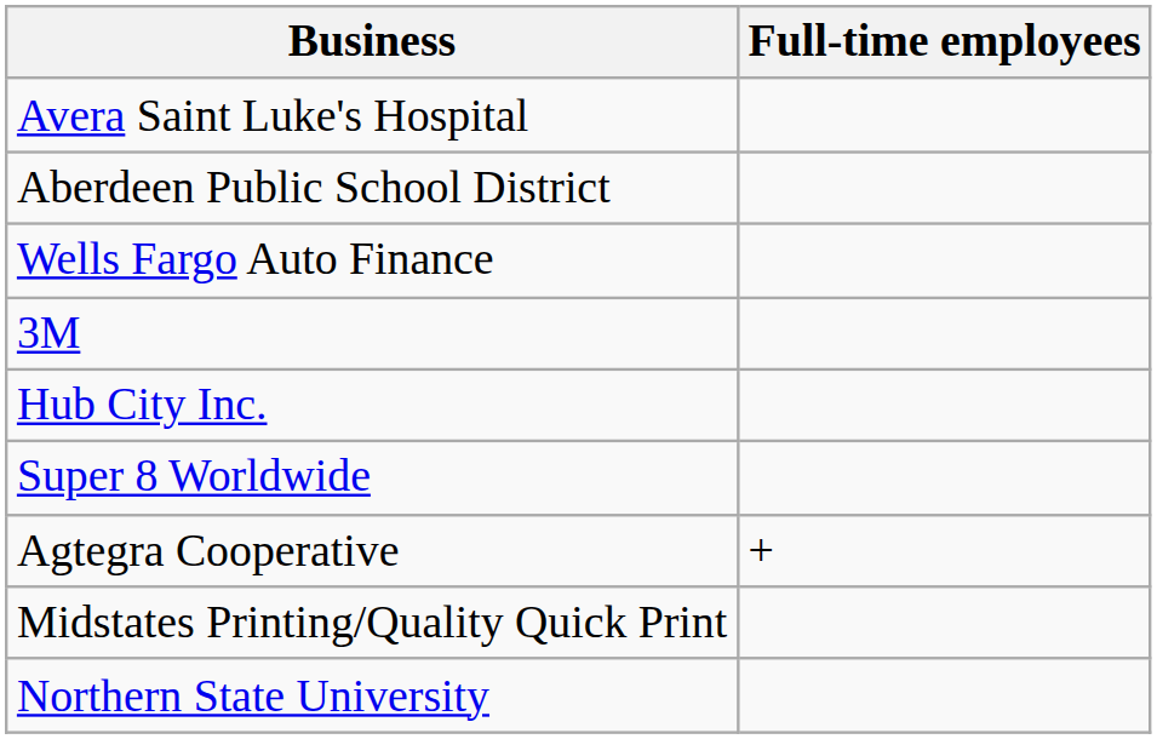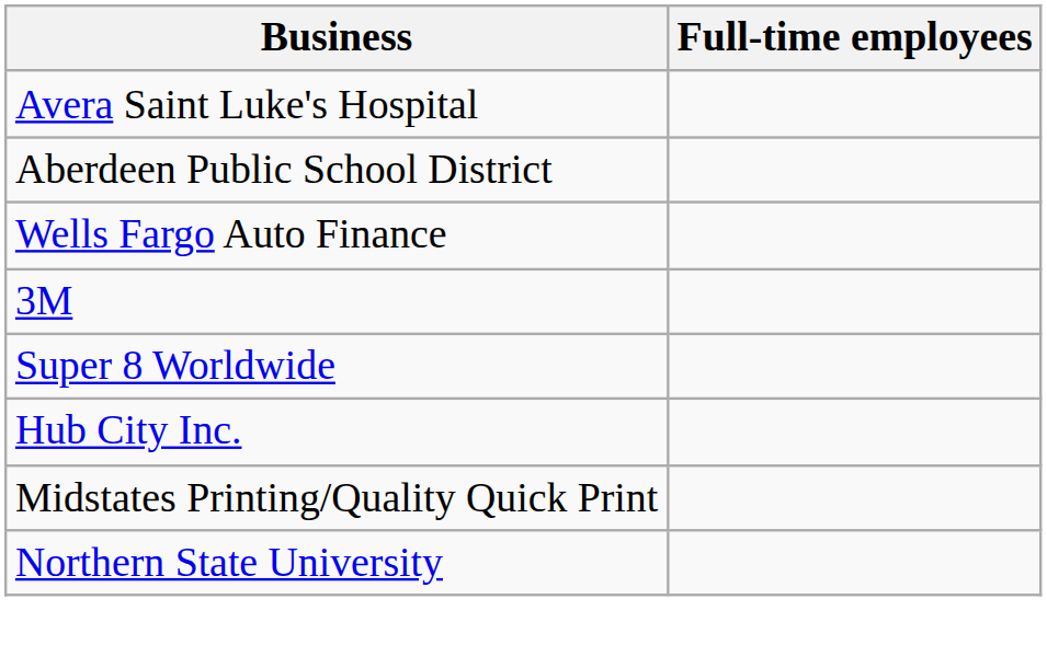rows swapped: Super 8 Worldwide <-> Hub City Inc.
- row: Agtegra Cooperative | +
